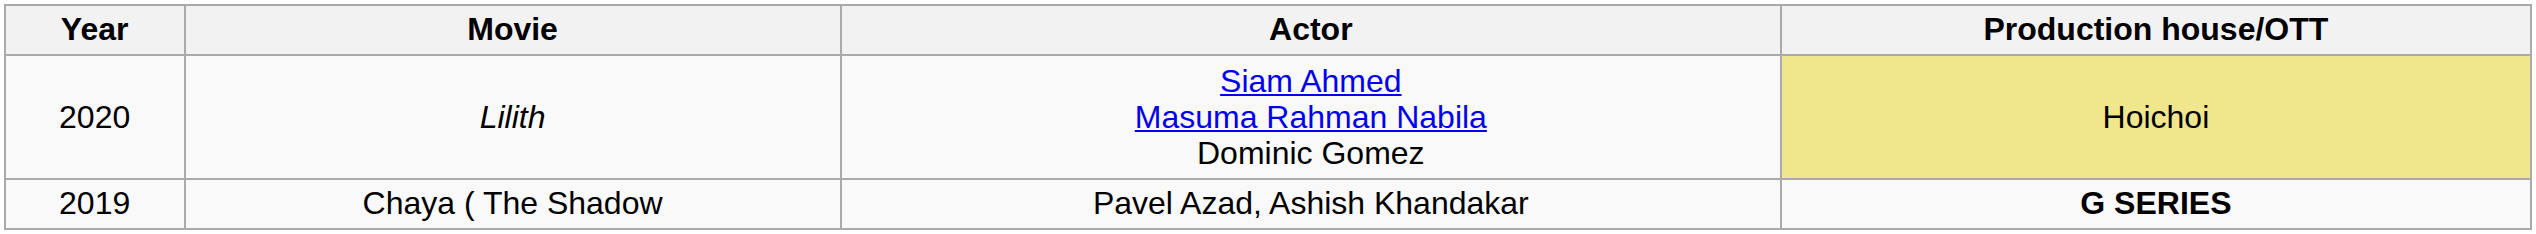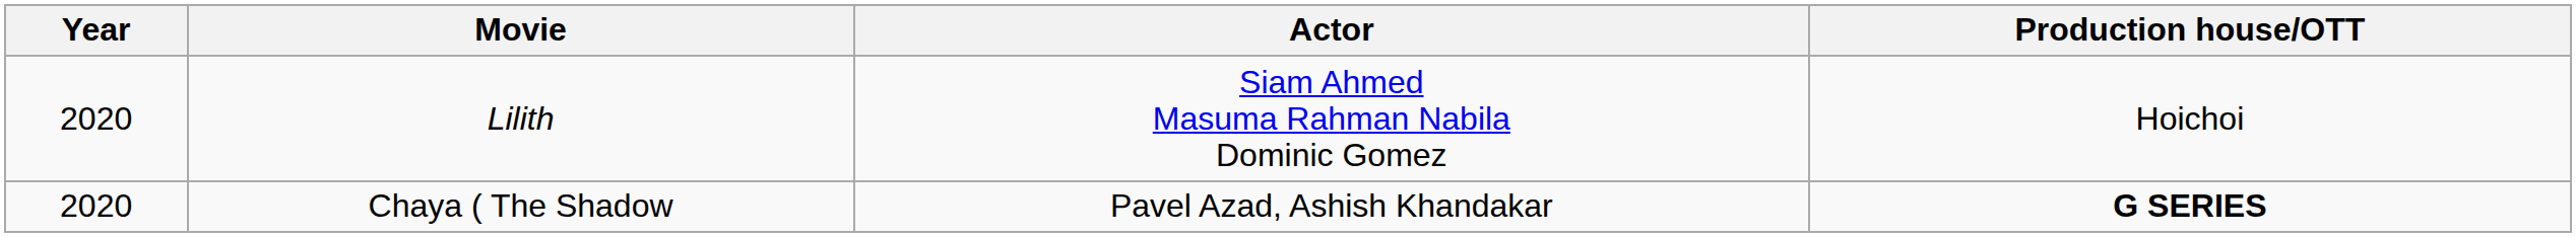Lilith | Production house/OTT: khaki background -> no background
Chaya ( The Shadow | Year: 2019 -> 2020
